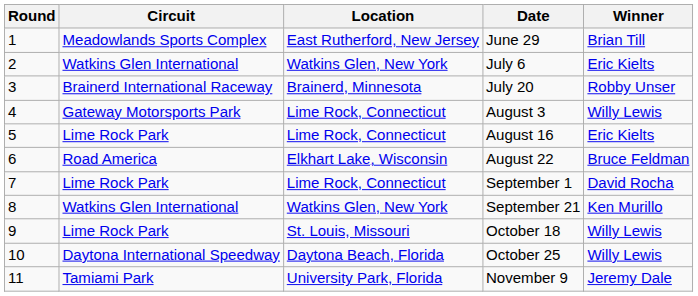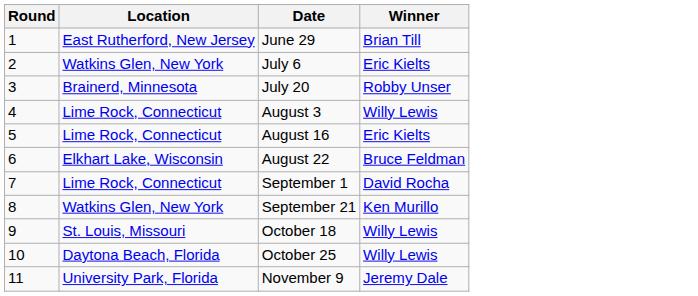- column: Circuit | Meadowlands Sports Complex | Watkins Glen International | Brainerd International Raceway | Gateway Motorsports Park | Lime Rock Park | Road America | Lime Rock Park | Watkins Glen International | Lime Rock Park | Daytona International Speedway | Tamiami Park
